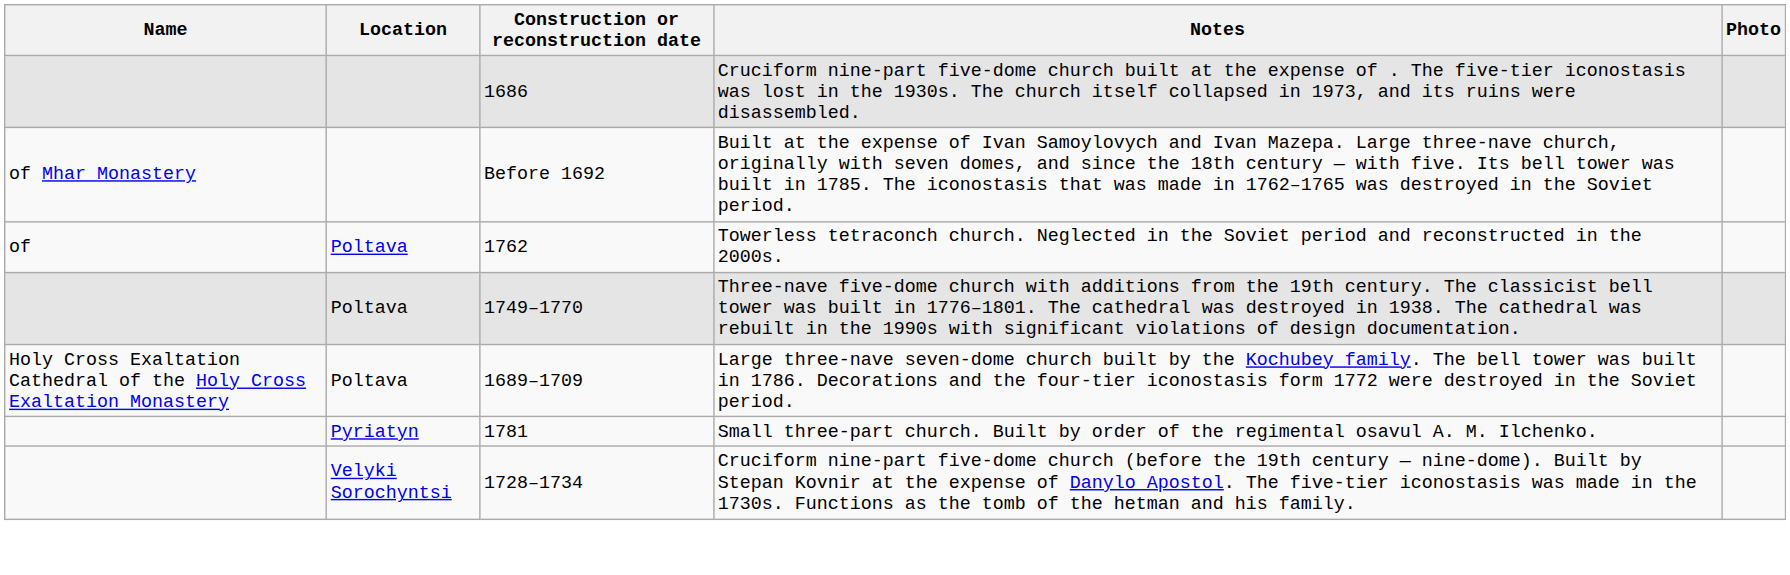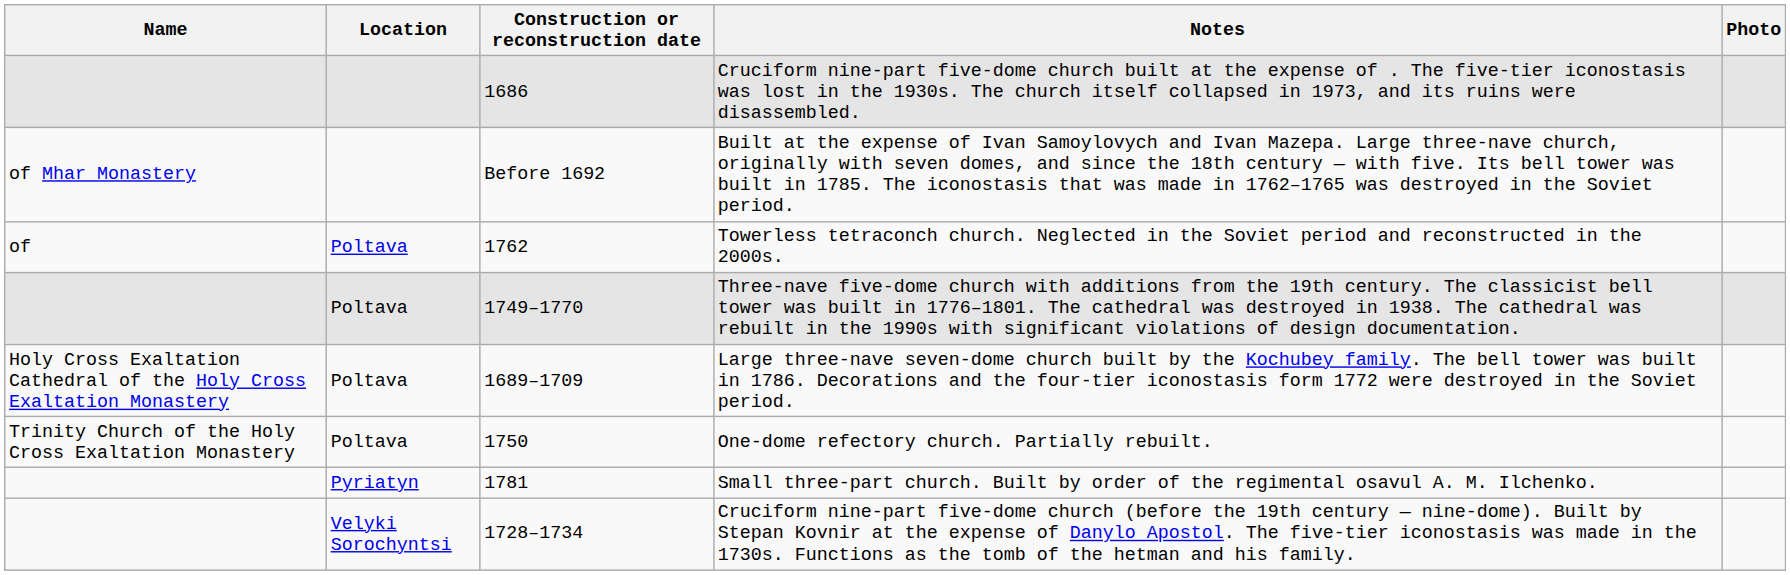+ row: Trinity Church of the Holy Cross Exaltation Monastery | Poltava | 1750 | One-dome refectory church. Partially rebuilt.
